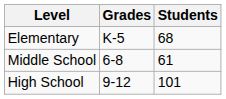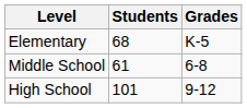columns swapped: Grades <-> Students
